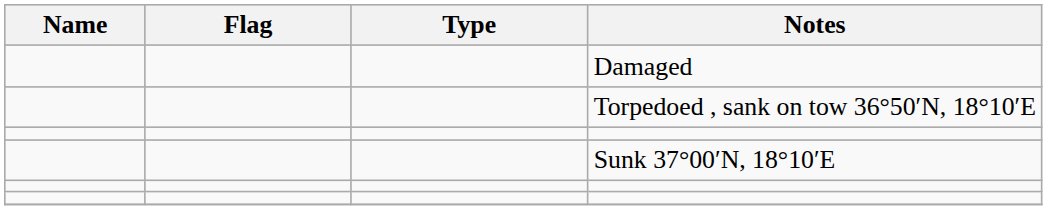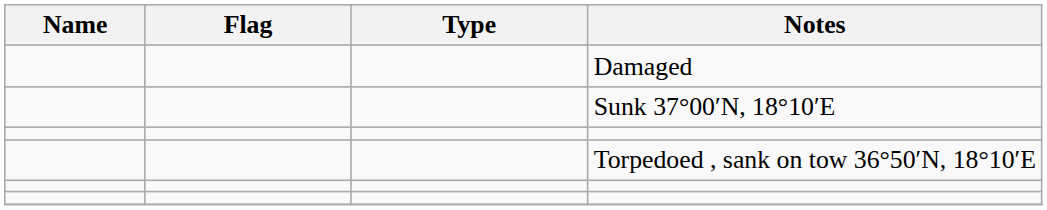rows swapped: Sunk 37°00′N, 18°10′E <-> Torpedoed , sank on tow 36°50′N, 18°10′E
